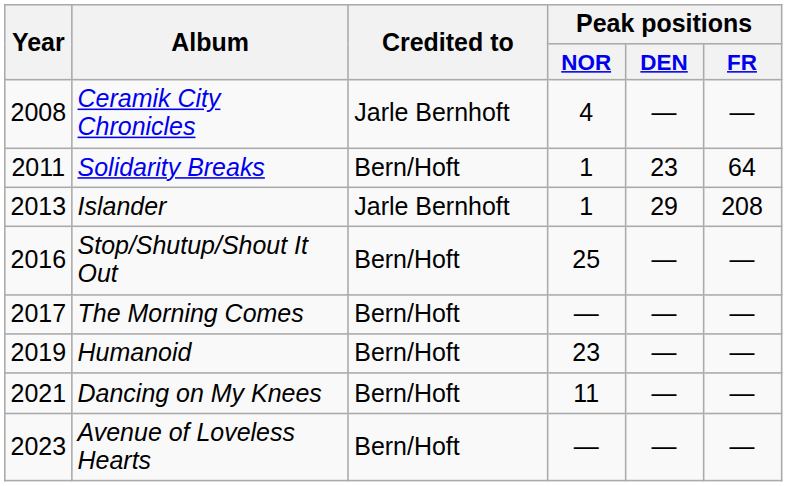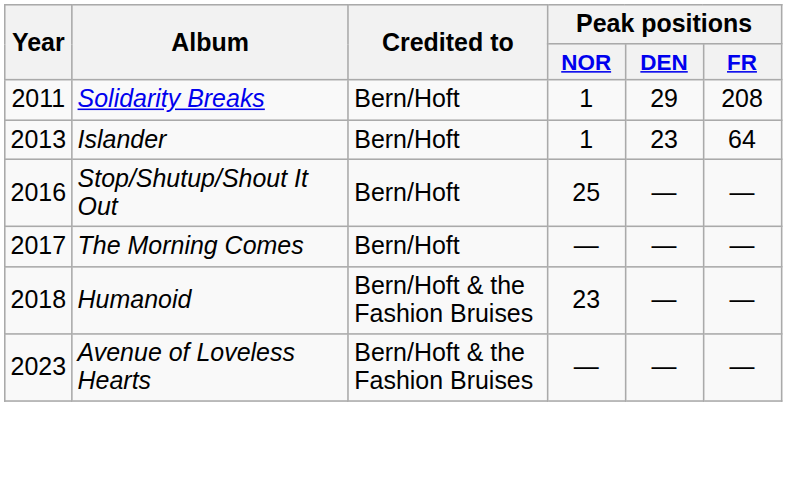- row: 2008 | Ceramik City Chronicles | Jarle Bernhoft | 4 | — | —
Solidarity Breaks | Peak positions / DEN: 23 -> 29
Solidarity Breaks | Peak positions / FR: 64 -> 208
Islander | Credited to: Jarle Bernhoft -> Bern/Hoft
Islander | Peak positions / DEN: 29 -> 23
Islander | Peak positions / FR: 208 -> 64
Humanoid | Year: 2019 -> 2018
Humanoid | Credited to: Bern/Hoft -> Bern/Hoft & the Fashion Bruises
- row: 2021 | Dancing on My Knees | Bern/Hoft | 11 | — | —
Avenue of Loveless Hearts | Credited to: Bern/Hoft -> Bern/Hoft & the Fashion Bruises
